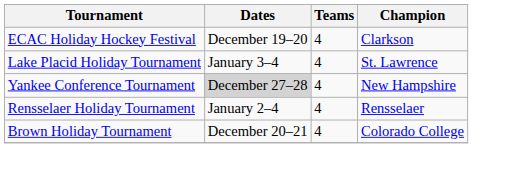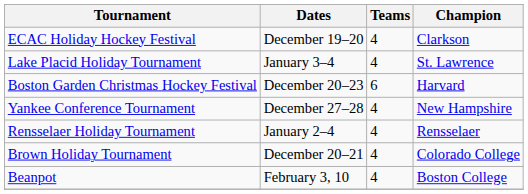+ row: Boston Garden Christmas Hockey Festival | December 20–23 | 6 | Harvard
Yankee Conference Tournament | Dates: lightgrey background -> no background
+ row: Beanpot | February 3, 10 | 4 | Boston College
